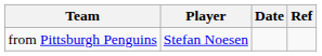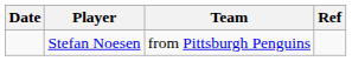columns swapped: Date <-> Team
